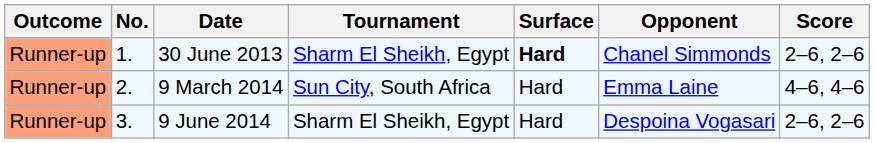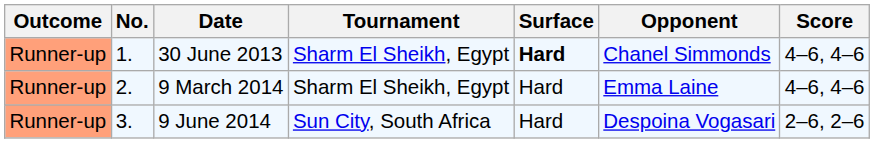30 June 2013 | Score: 2–6, 2–6 -> 4–6, 4–6
9 March 2014 | Tournament: Sun City, South Africa -> Sharm El Sheikh, Egypt
9 June 2014 | Tournament: Sharm El Sheikh, Egypt -> Sun City, South Africa
